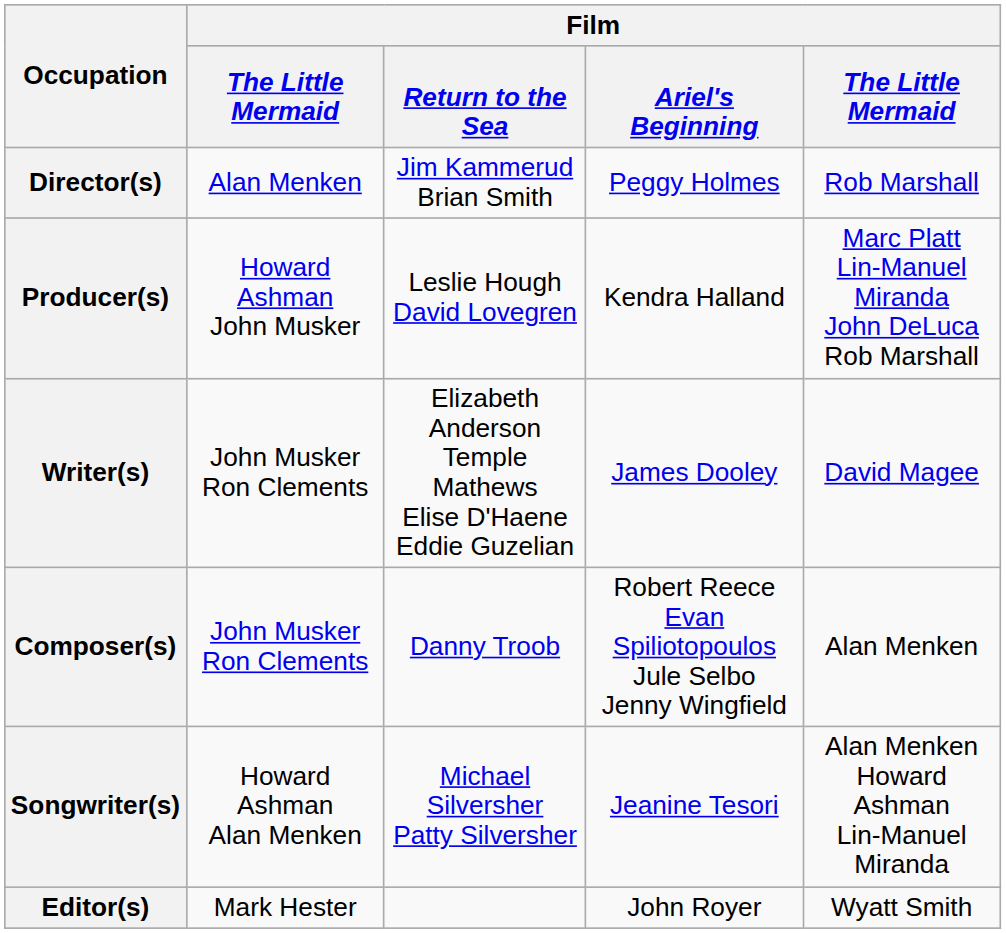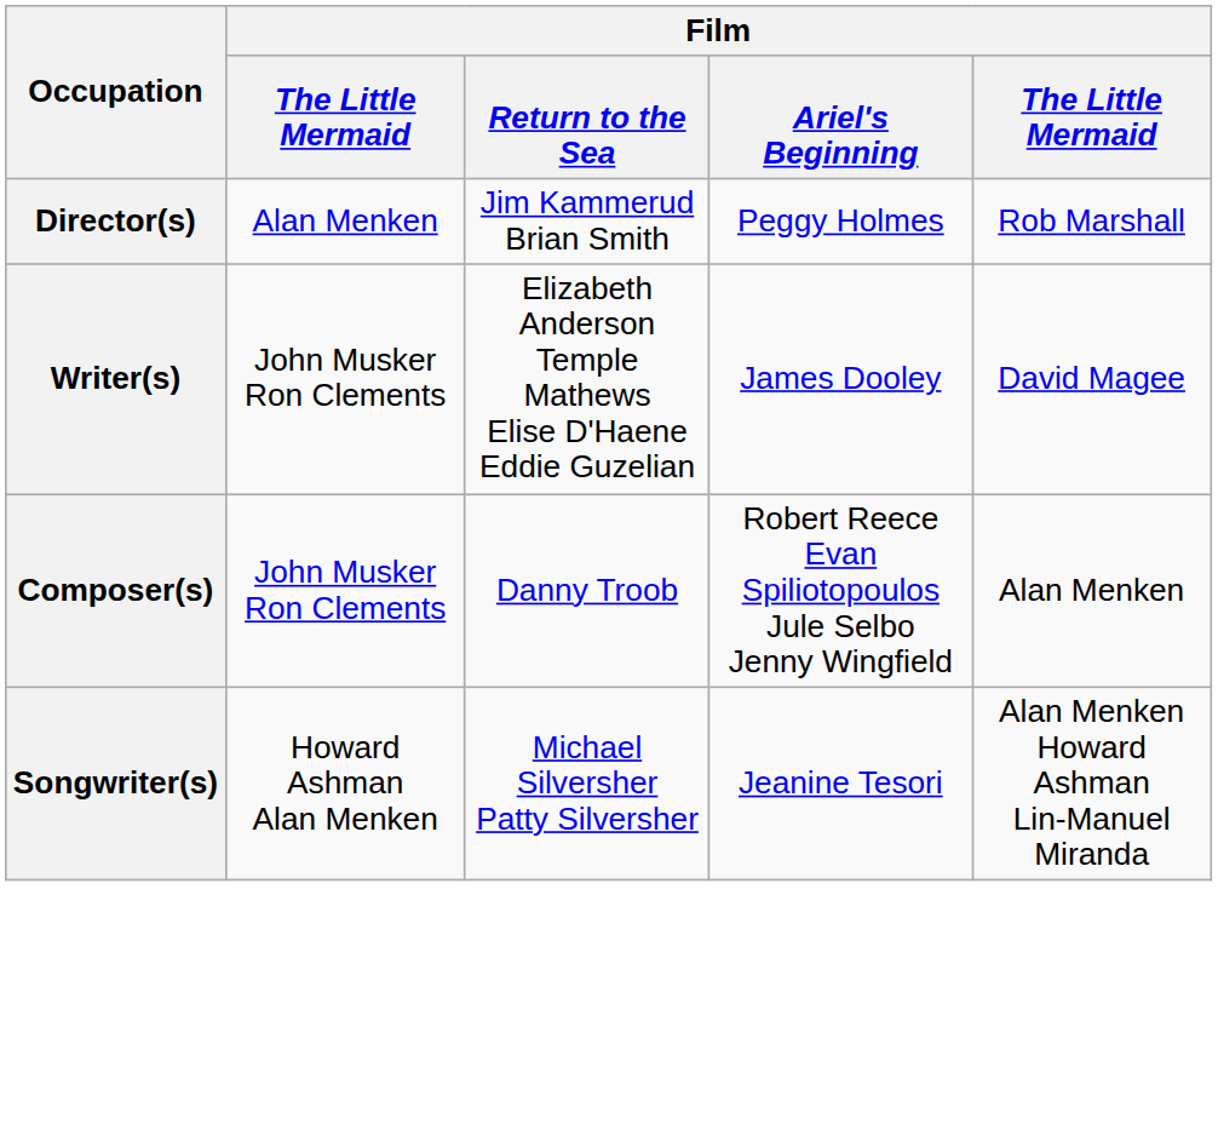- row: Producer(s) | Howard Ashman John Musker | Leslie Hough David Lovegren | Kendra Halland | Marc Platt Lin-Manuel Miranda John DeLuca Rob Marshall
- row: Editor(s) | Mark Hester | John Royer | Wyatt Smith
